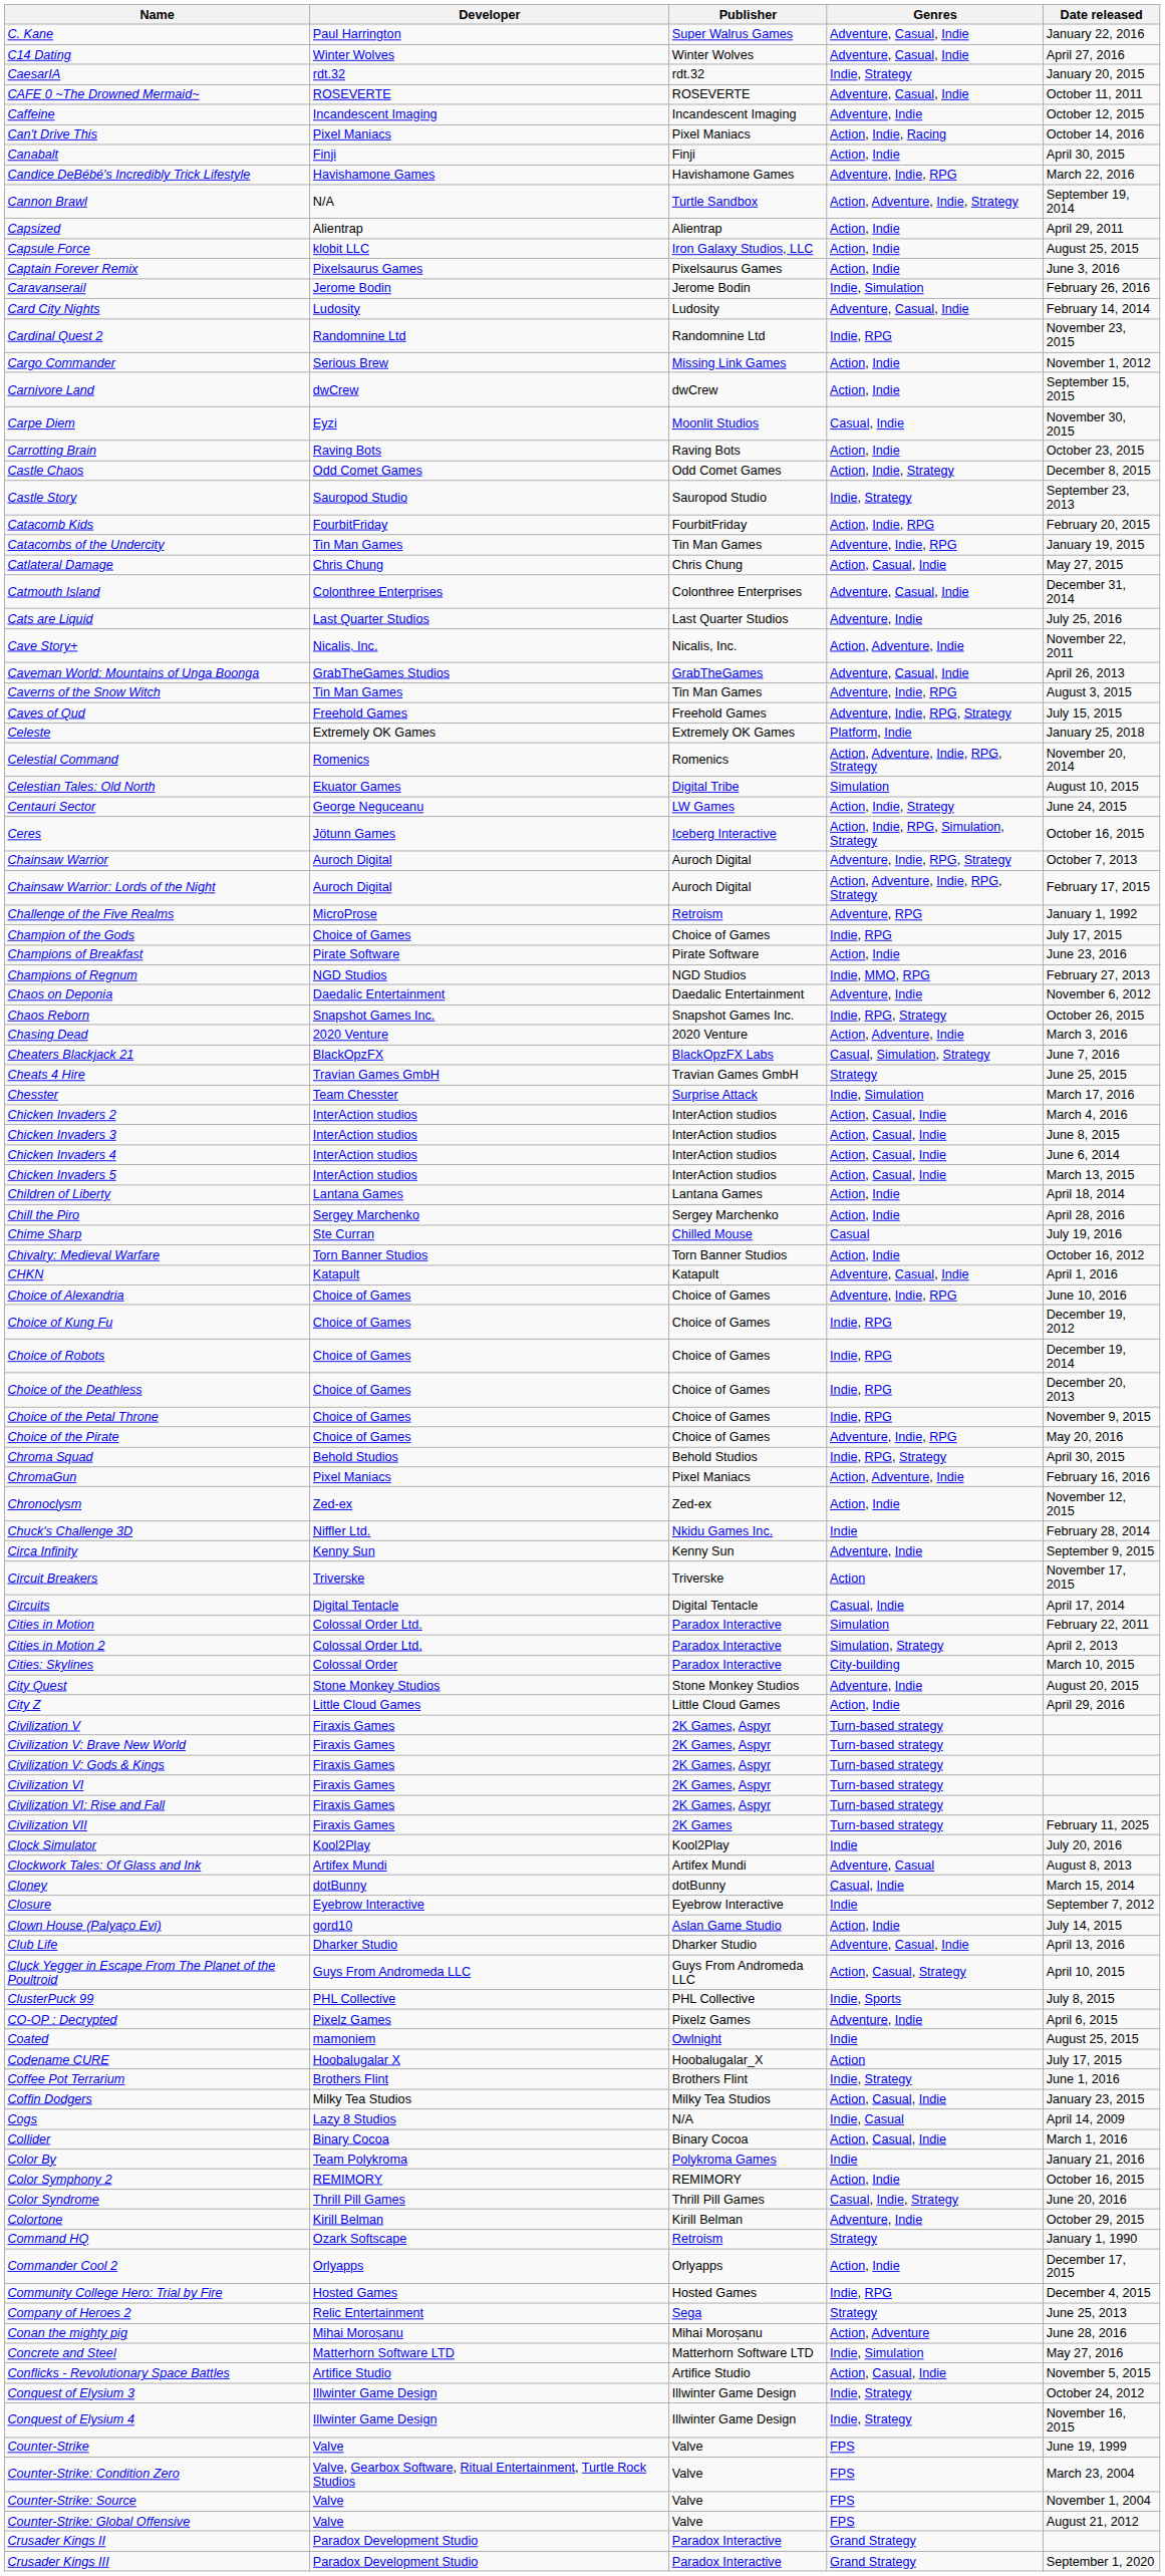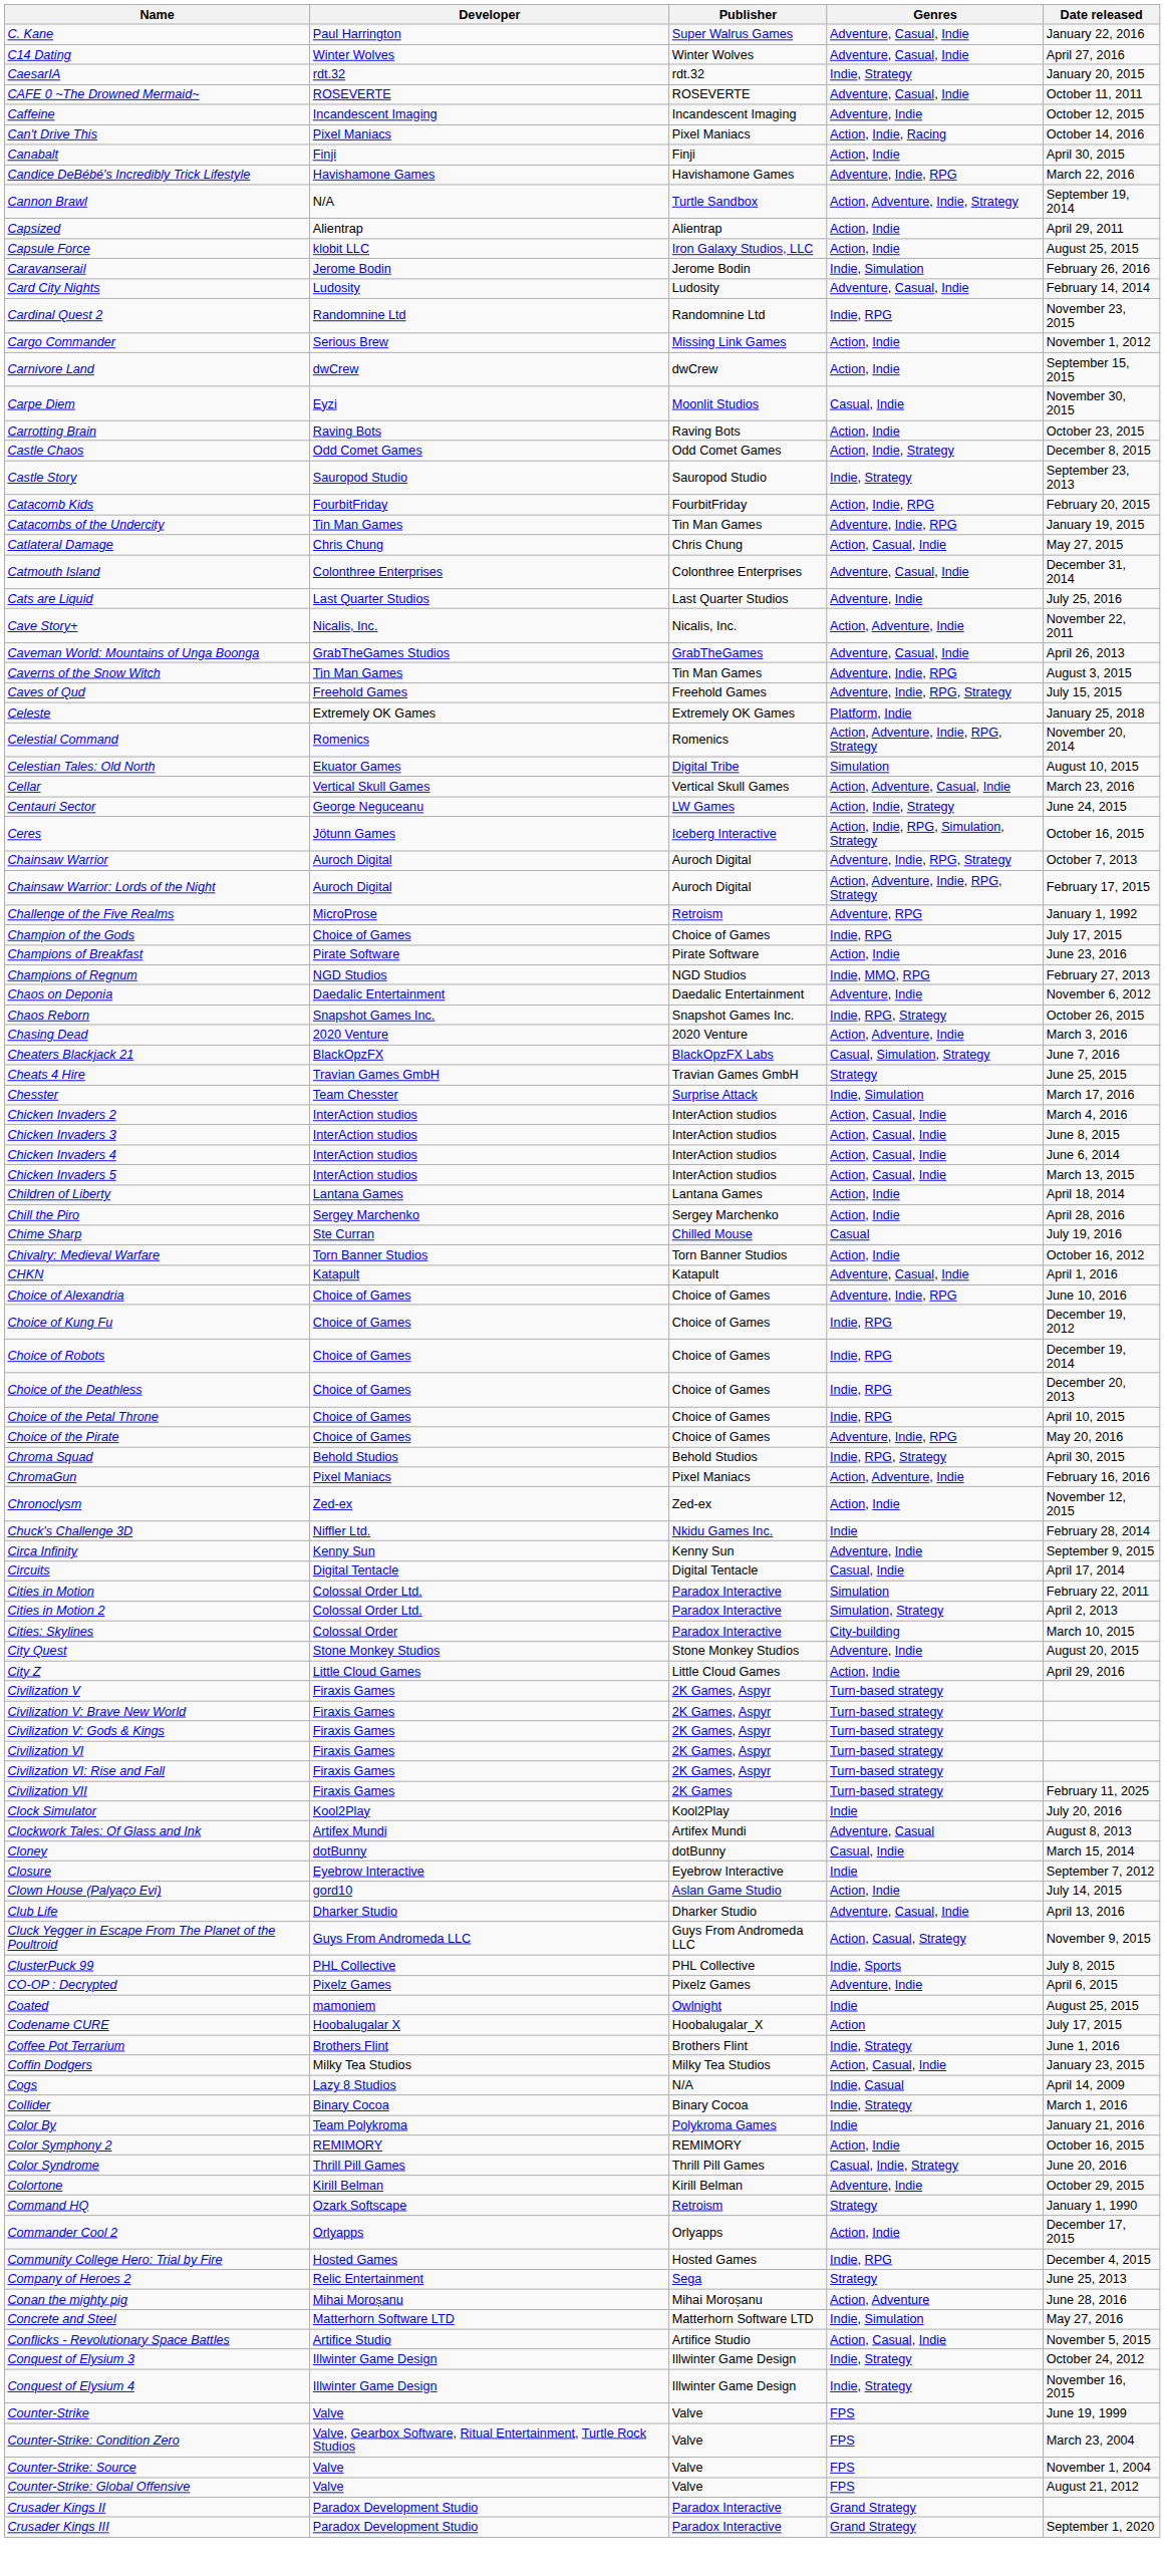- row: Captain Forever Remix | Pixelsaurus Games | Pixelsaurus Games | Action, Indie | June 3, 2016
+ row: Cellar | Vertical Skull Games | Vertical Skull Games | Action, Adventure, Casual, Indie | March 23, 2016
Choice of the Petal Throne | Date released: November 9, 2015 -> April 10, 2015
- row: Circuit Breakers | Triverske | Triverske | Action | November 17, 2015
Cluck Yegger in Escape From The Planet of the Poultroid | Date released: April 10, 2015 -> November 9, 2015
Collider | Genres: Action, Casual, Indie -> Indie, Strategy
